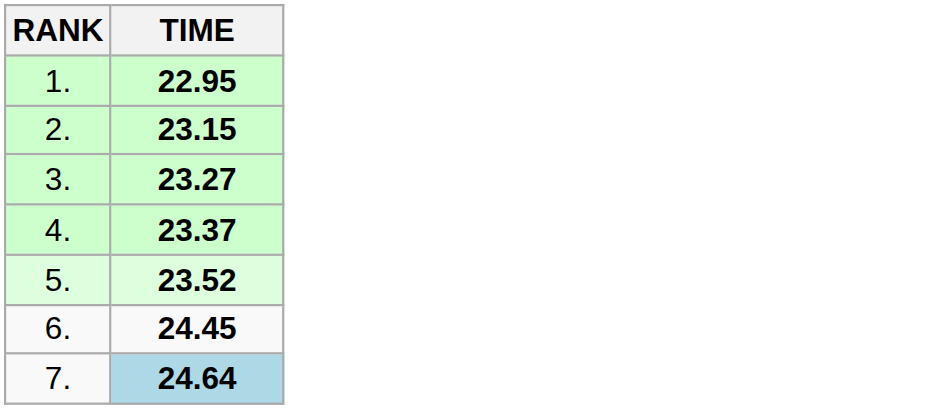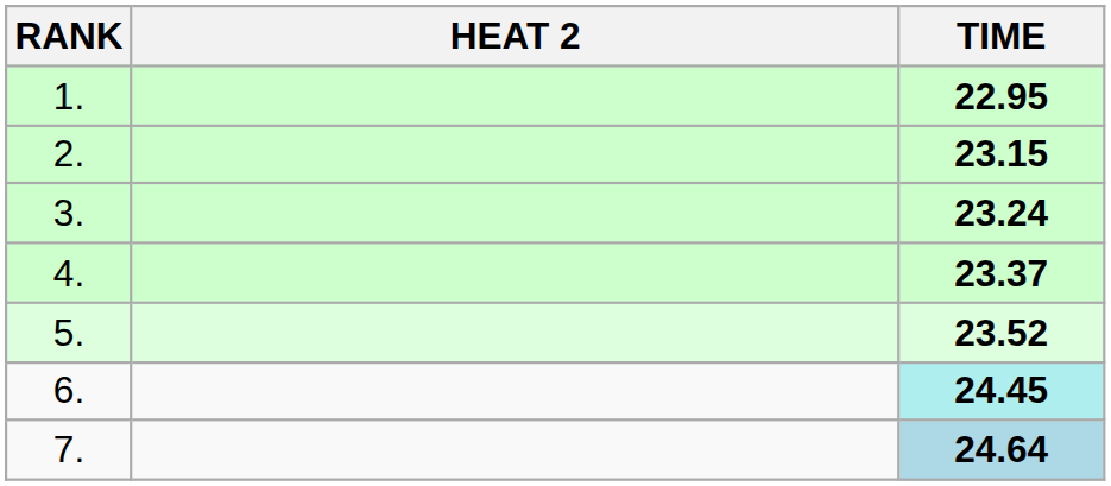+ column: HEAT 2
3. | TIME: 23.27 -> 23.24
6. | TIME: no background -> paleturquoise background
